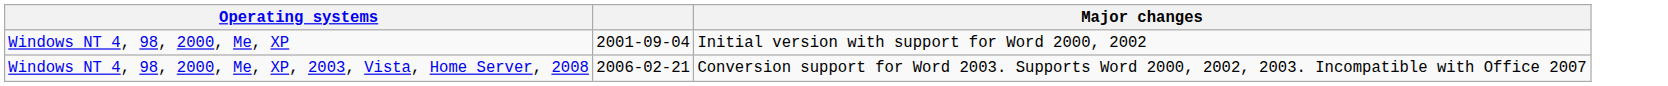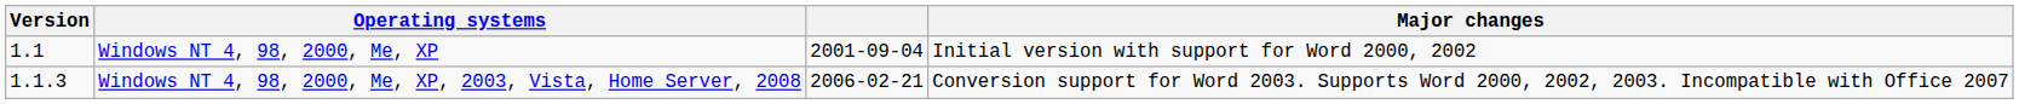+ column: Version | 1.1 | 1.1.3
